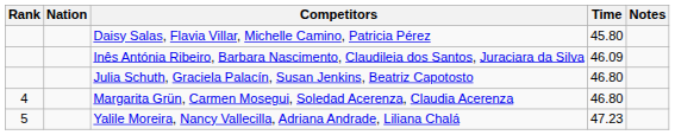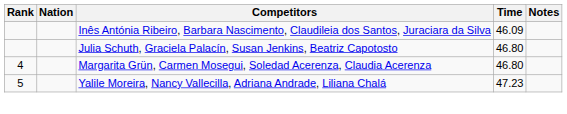- row: Daisy Salas, Flavia Villar, Michelle Camino, Patricia Pérez | 45.80
